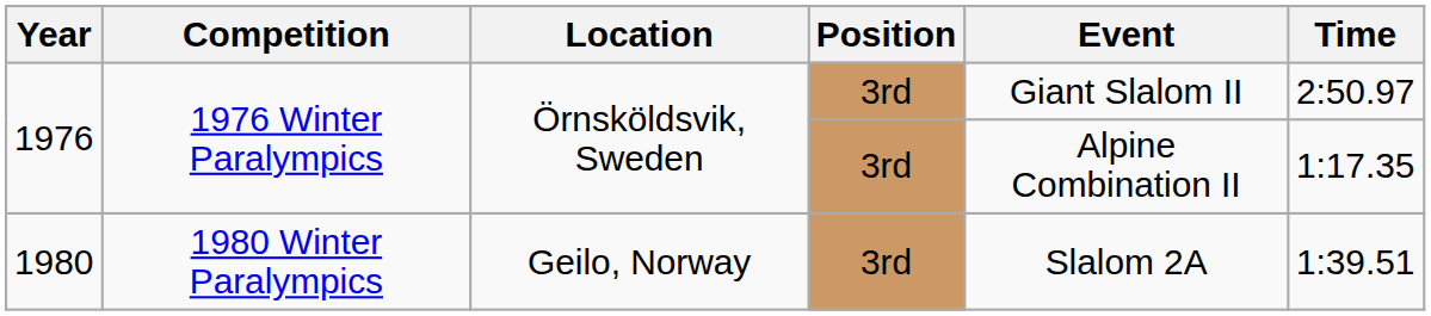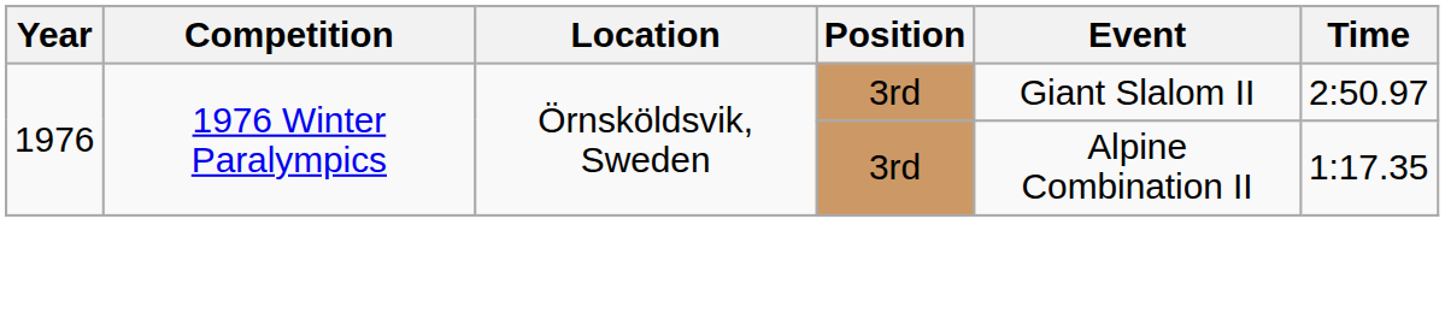- row: 1980 | 1980 Winter Paralympics | Geilo, Norway | 3rd | Slalom 2A | 1:39.51
